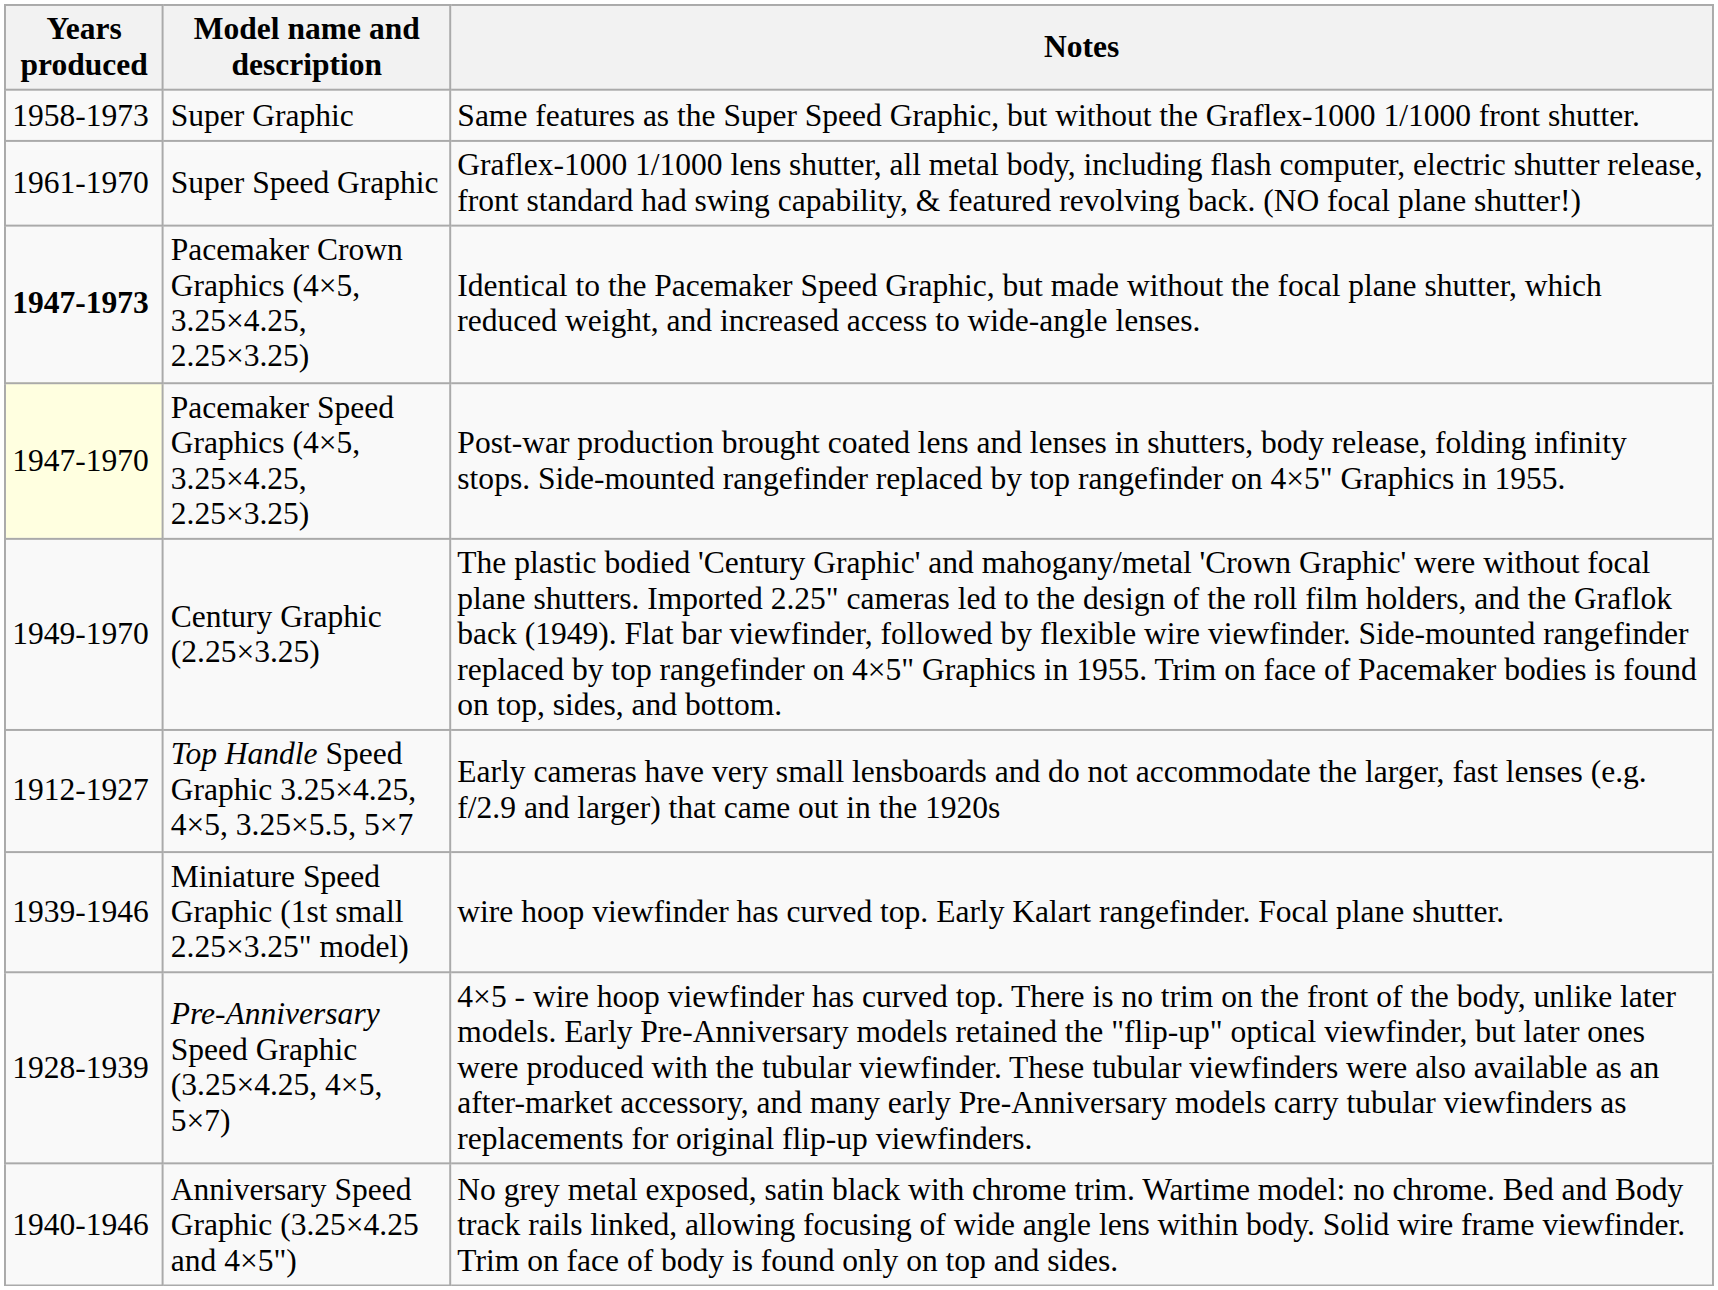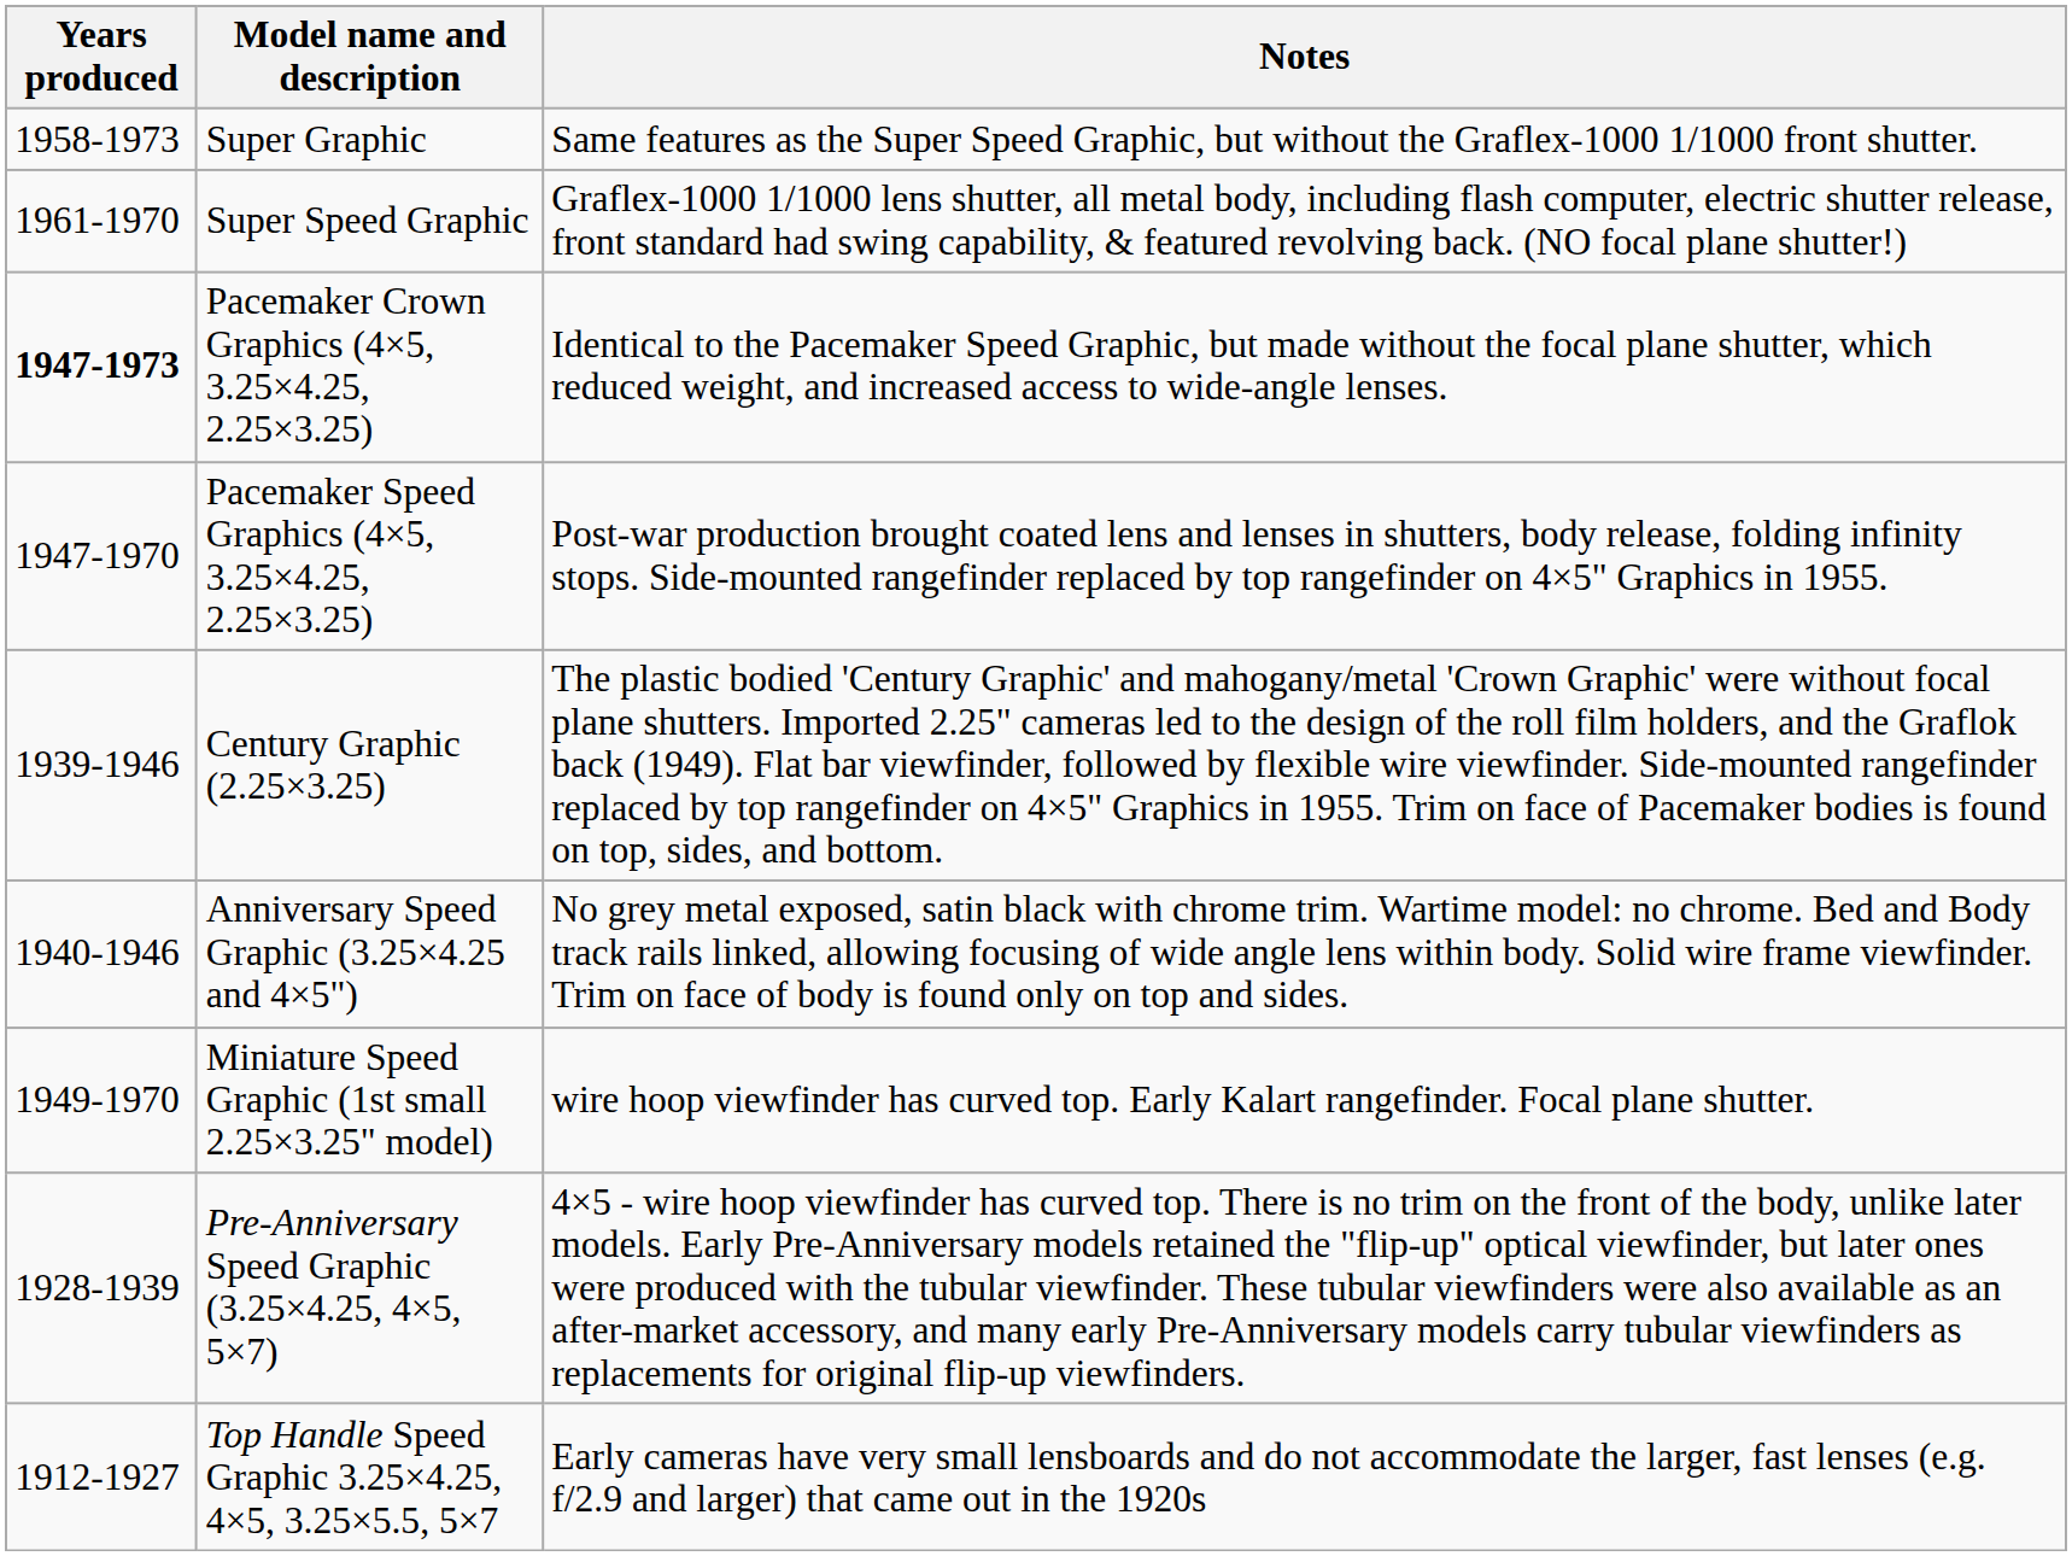Pacemaker Speed Graphics (4×5, 3.25×4.25, 2.25×3.25) | Years produced: lightyellow background -> no background
Century Graphic (2.25×3.25) | Years produced: 1949-1970 -> 1939-1946
rows swapped: Anniversary Speed Graphic (3.25×4.25 and 4×5") <-> Top Handle Speed Graphic 3.25×4.25, 4×5, 3.25×5.5, 5×7
Miniature Speed Graphic (1st small 2.25×3.25" model) | Years produced: 1939-1946 -> 1949-1970
